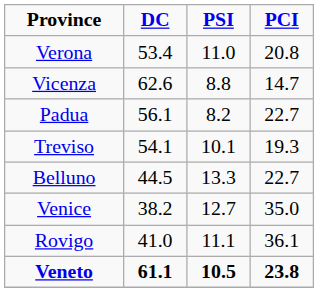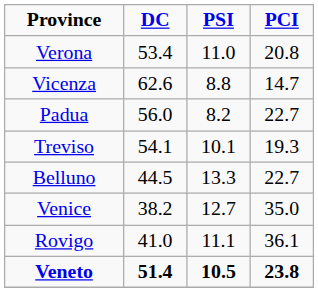Padua | DC: 56.1 -> 56.0
Veneto | DC: 61.1 -> 51.4
